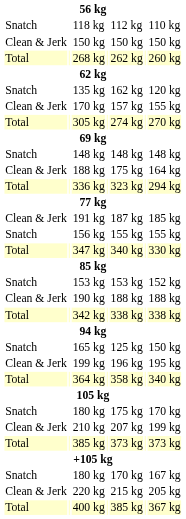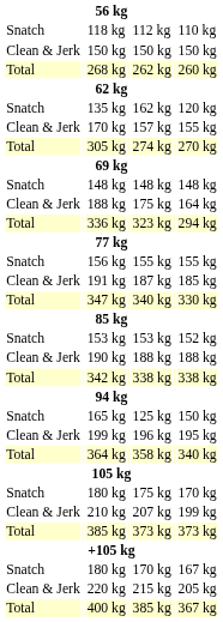rows swapped: 156 kg <-> 191 kg
